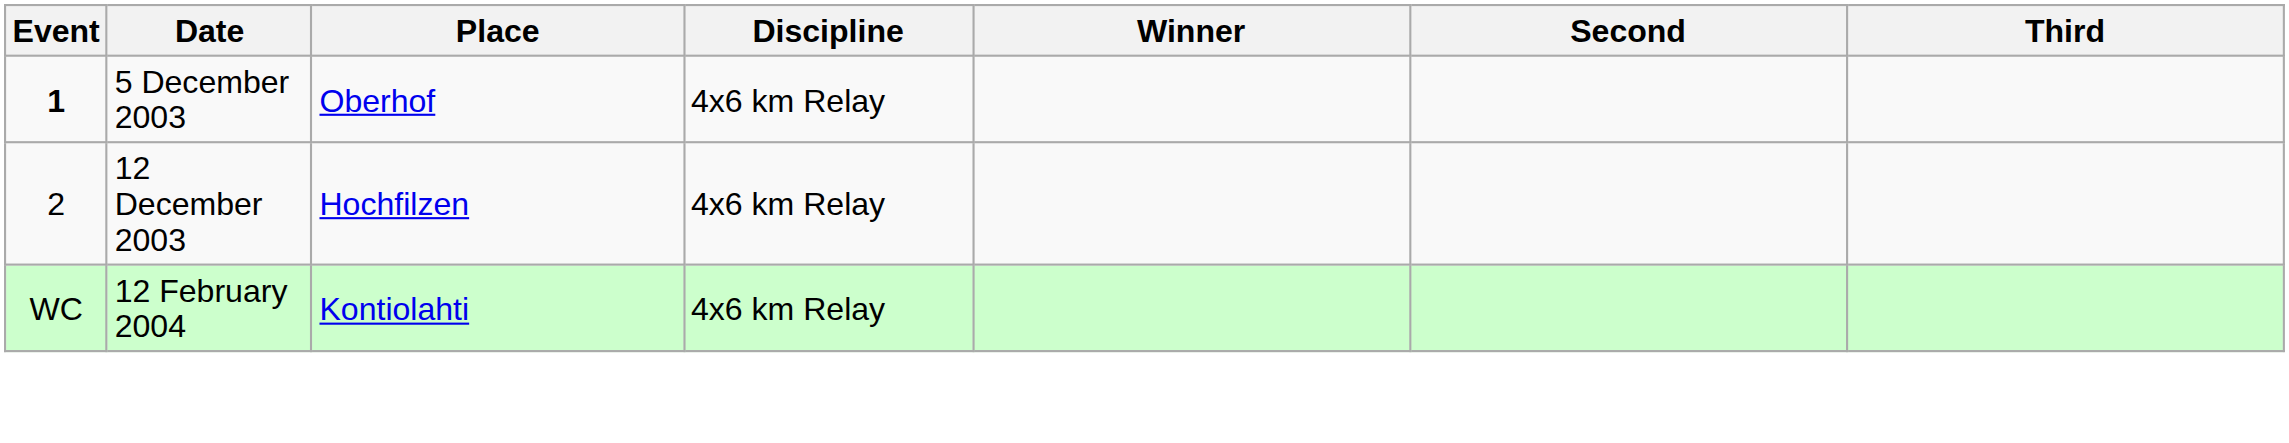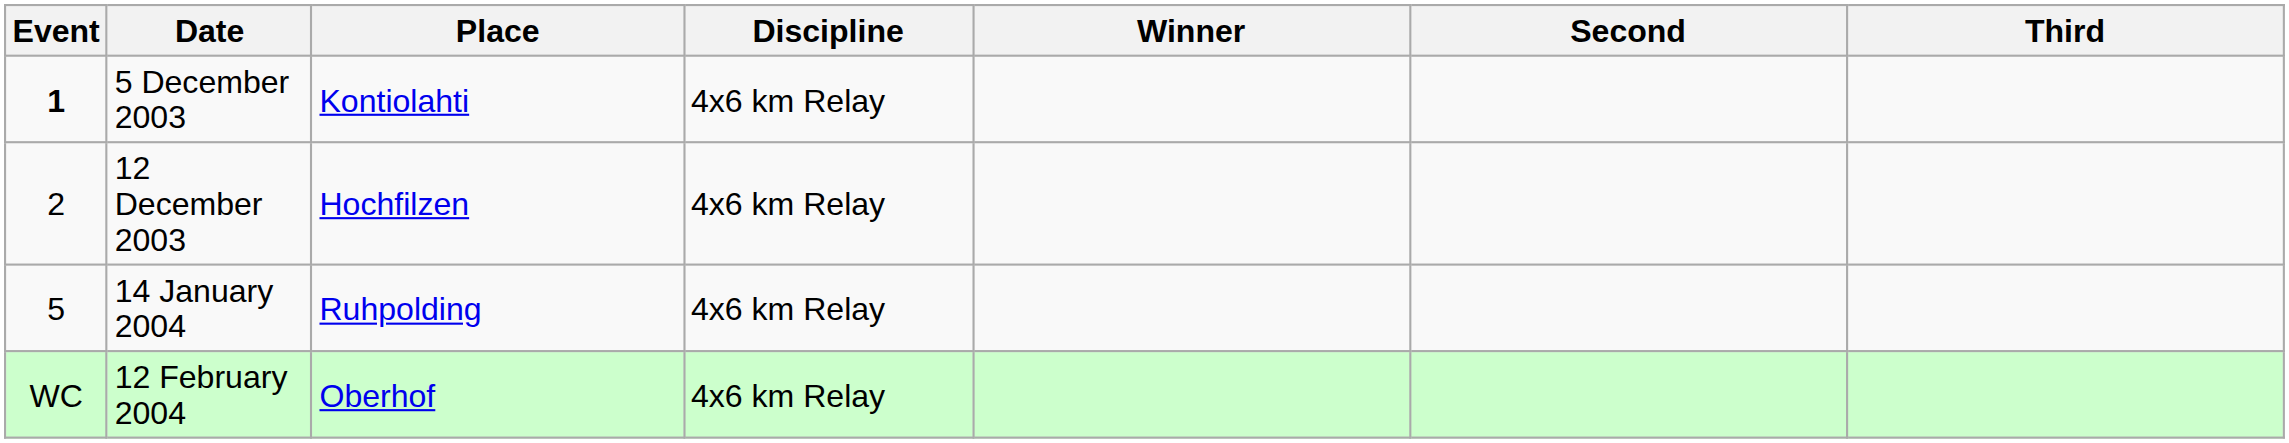5 December 2003 | Place: Oberhof -> Kontiolahti
+ row: 5 | 14 January 2004 | Ruhpolding | 4x6 km Relay
12 February 2004 | Place: Kontiolahti -> Oberhof
